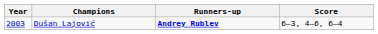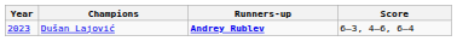Dušan Lajović | Year: 2003 -> 2023
